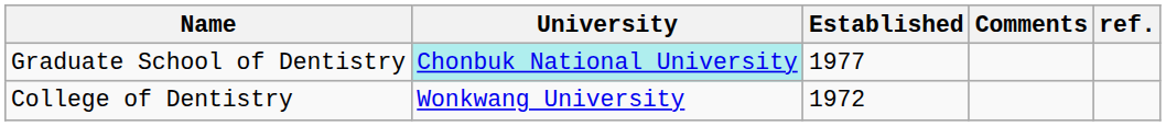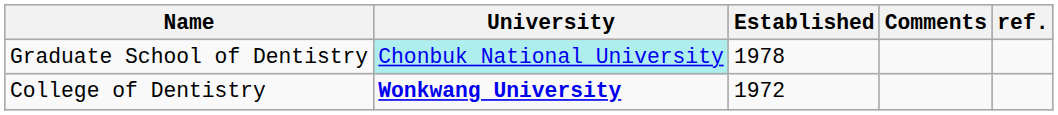Graduate School of Dentistry | Established: 1977 -> 1978
College of Dentistry | University: normal -> bold
